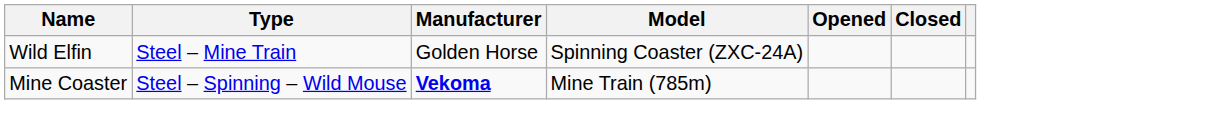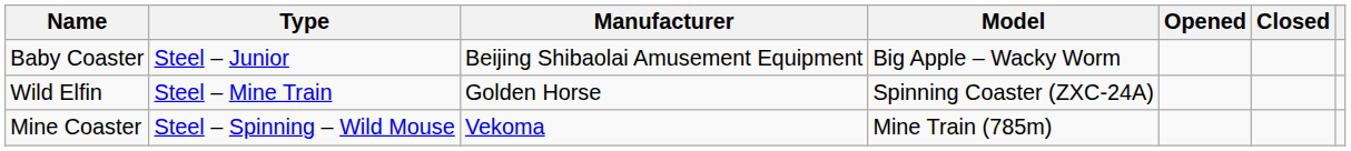+ row: Baby Coaster | Steel – Junior | Beijing Shibaolai Amusement Equipment | Big Apple – Wacky Worm
Mine Coaster | Manufacturer: bold -> normal
